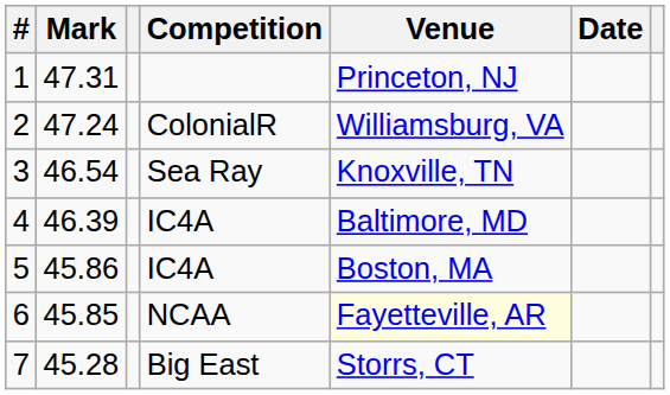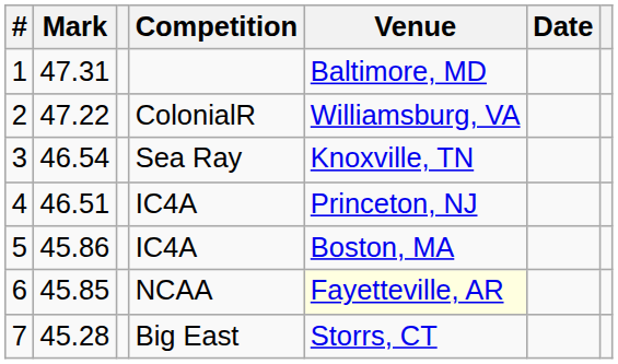1 | Venue: Princeton, NJ -> Baltimore, MD
2 | Mark: 47.24 -> 47.22
4 | Mark: 46.39 -> 46.51
4 | Venue: Baltimore, MD -> Princeton, NJ
